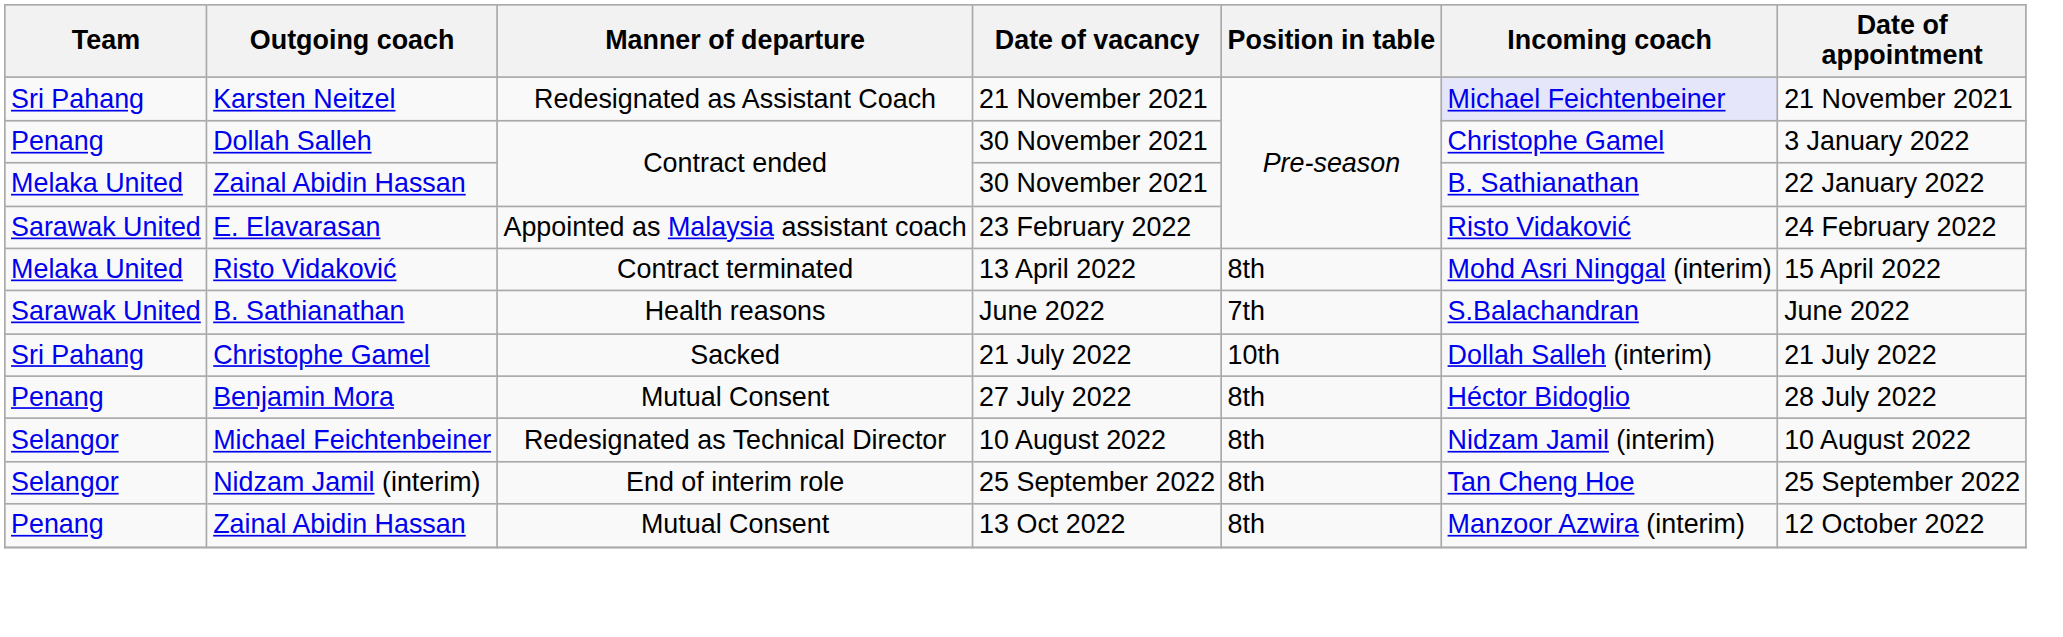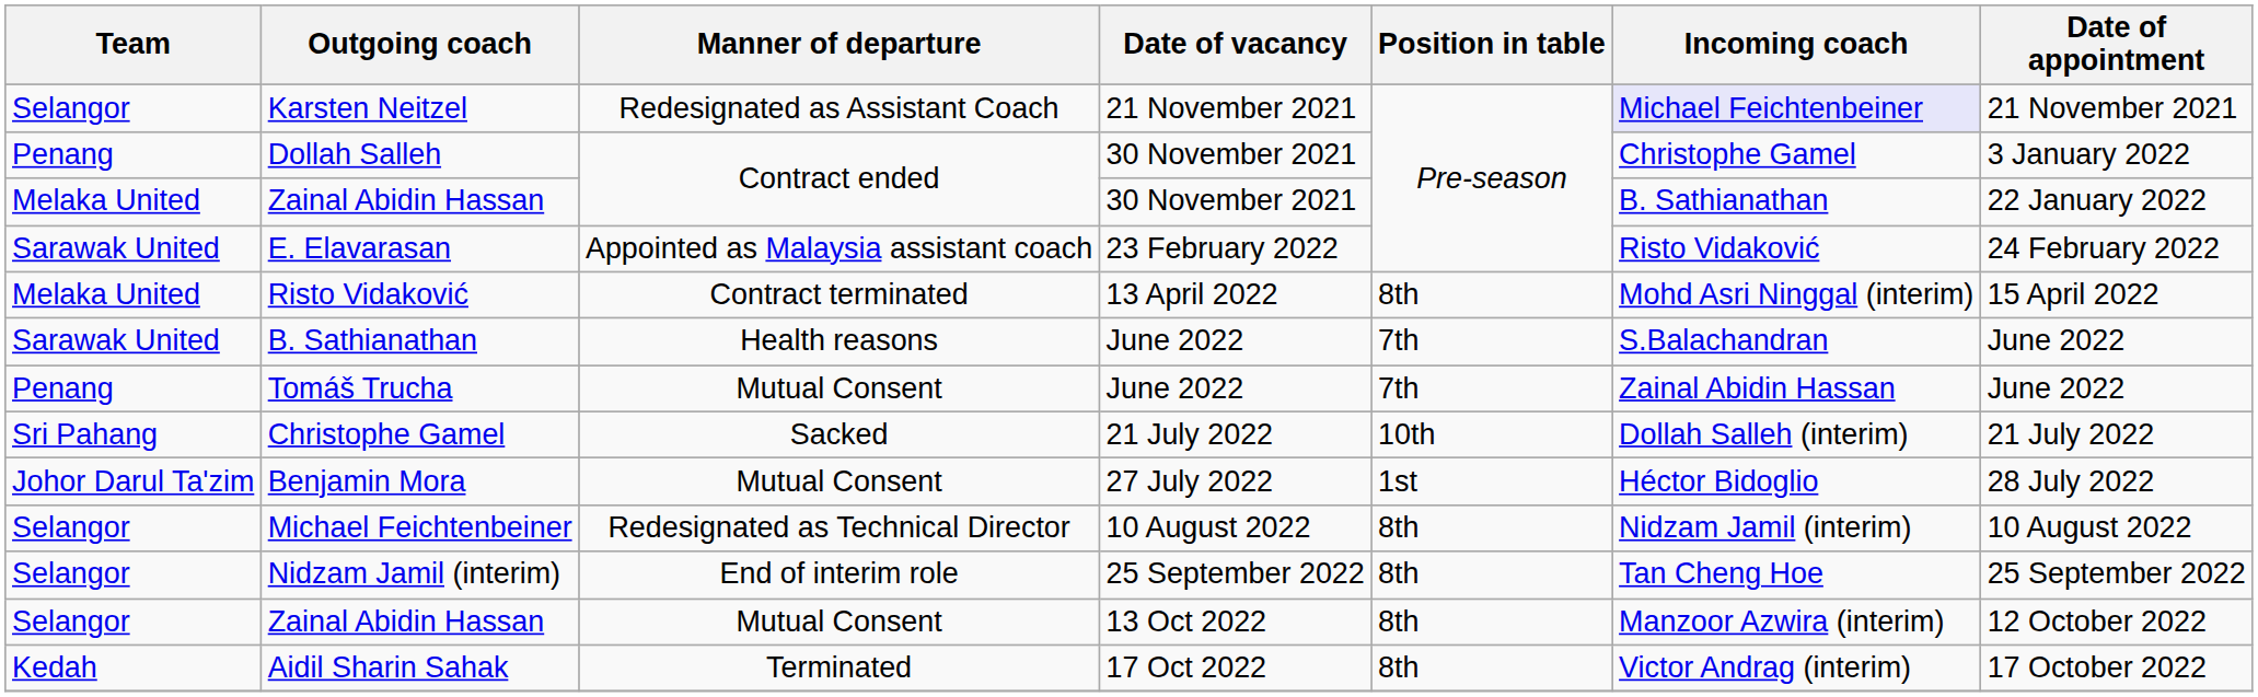Karsten Neitzel | Team: Sri Pahang -> Selangor
+ row: Penang | Tomáš Trucha | Mutual Consent | June 2022 | 7th | Zainal Abidin Hassan | June 2022
Benjamin Mora | Team: Penang -> Johor Darul Ta'zim
Benjamin Mora | Position in table: 8th -> 1st
Zainal Abidin Hassan / 13 Oct 2022 | Team: Penang -> Selangor
+ row: Kedah | Aidil Sharin Sahak | Terminated | 17 Oct 2022 | 8th | Victor Andrag (interim) | 17 October 2022
